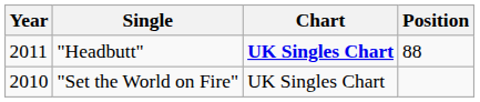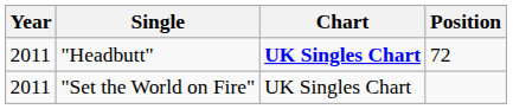"Headbutt" | Position: 88 -> 72
"Set the World on Fire" | Year: 2010 -> 2011
